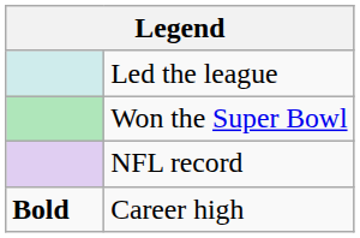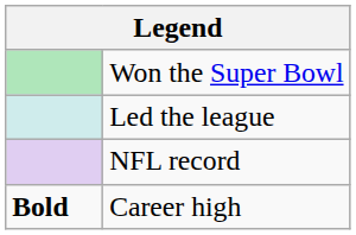rows swapped: Won the Super Bowl <-> Led the league
